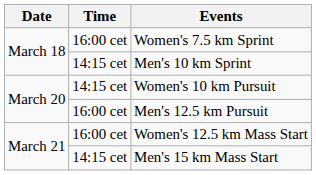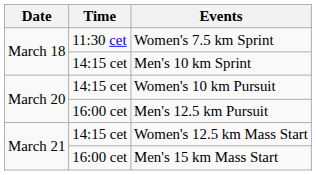Women's 7.5 km Sprint | Time: 16:00 cet -> 11:30 cet
Women's 12.5 km Mass Start | Time: 16:00 cet -> 14:15 cet
Men's 15 km Mass Start | Time: 14:15 cet -> 16:00 cet
